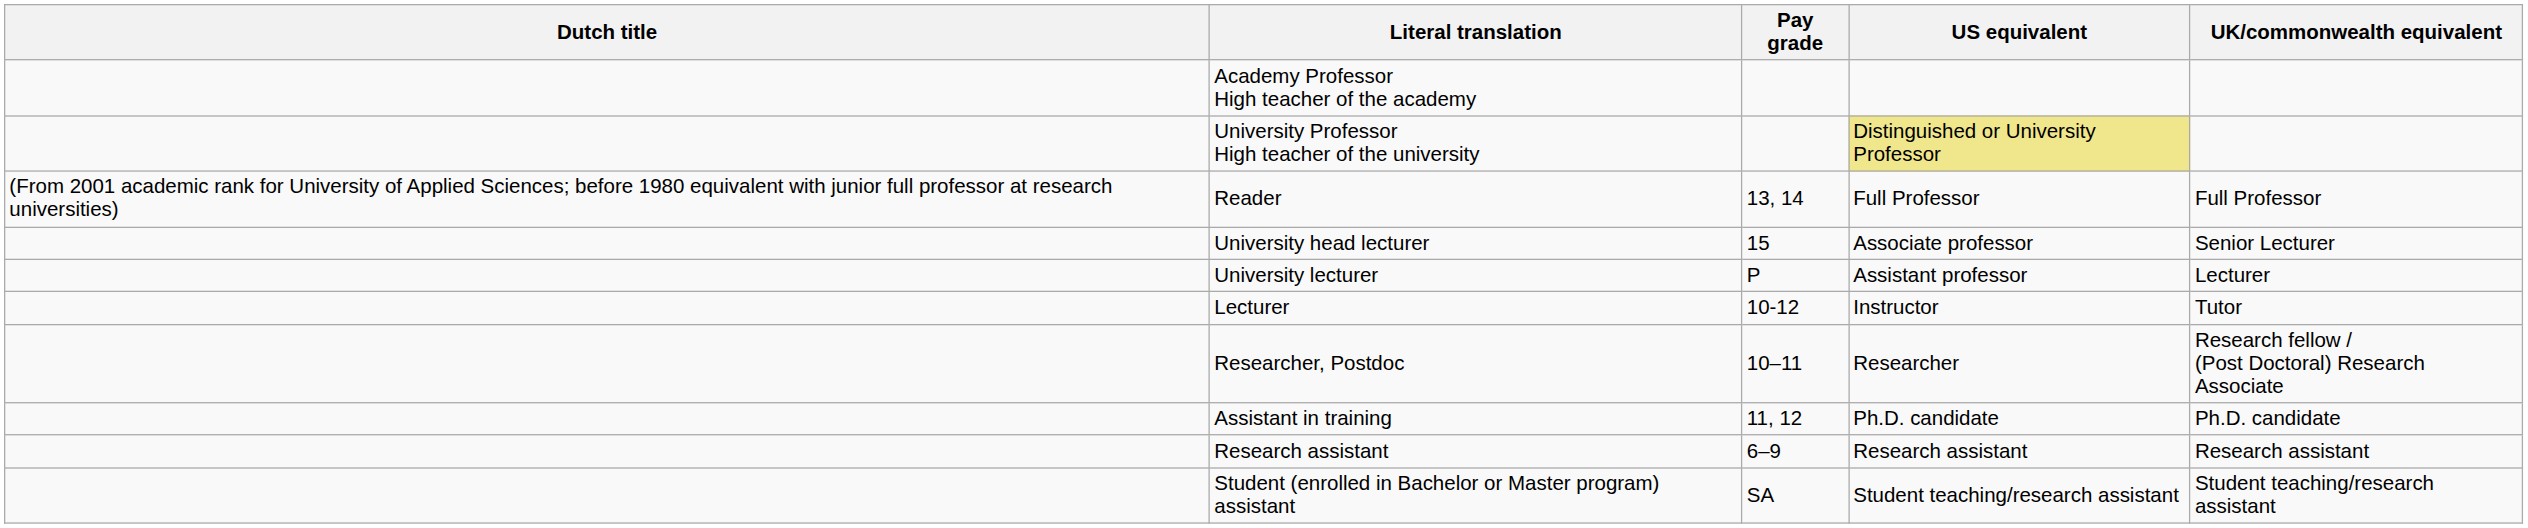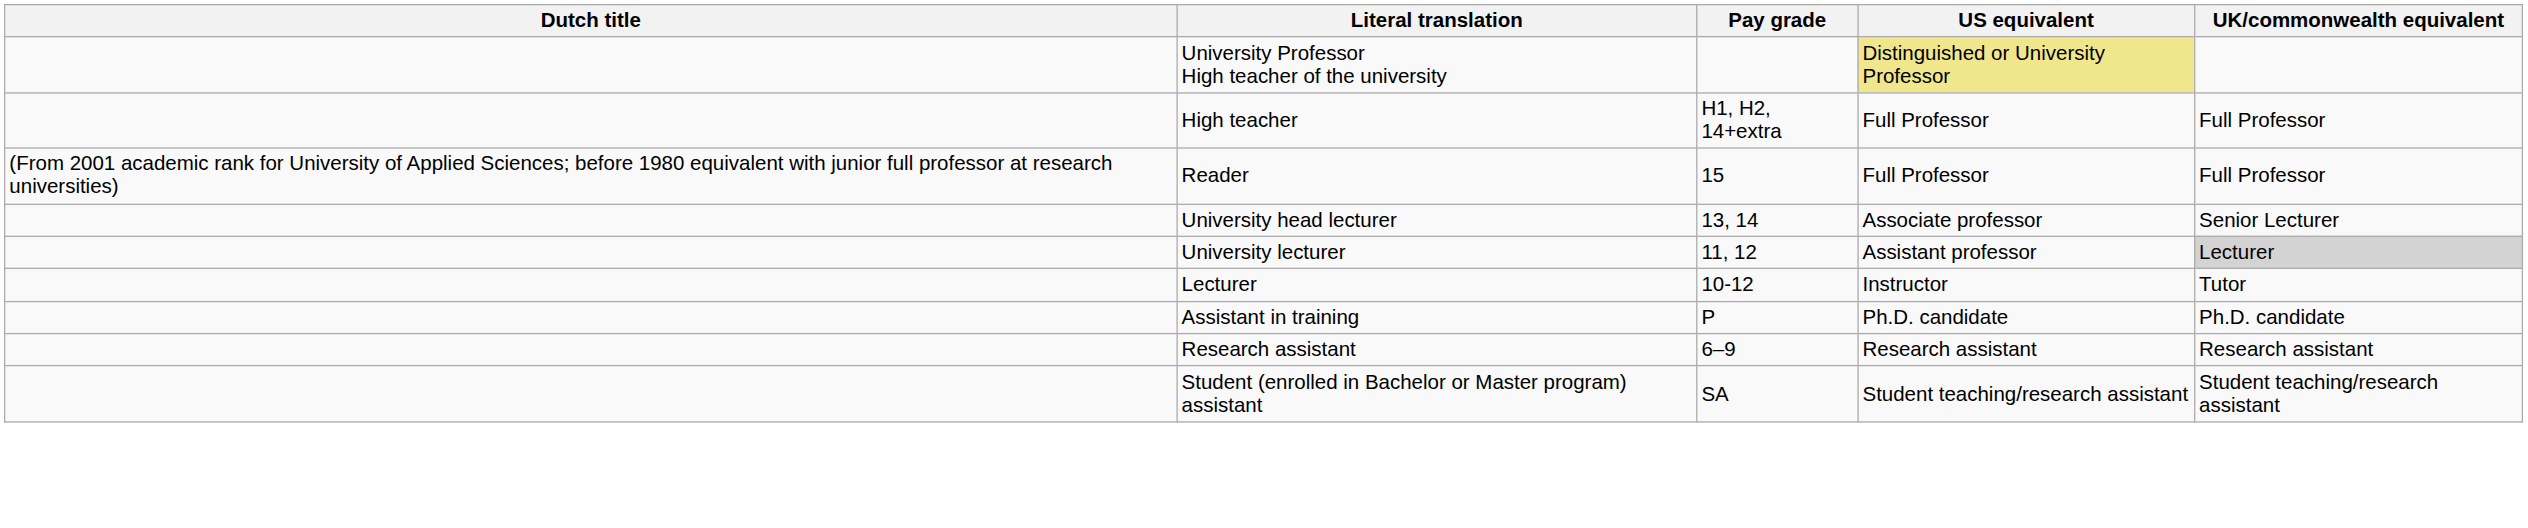- row: Academy Professor High teacher of the academy
+ row: High teacher | H1, H2, 14+extra | Full Professor | Full Professor
Reader | Pay grade: 13, 14 -> 15
University head lecturer | Pay grade: 15 -> 13, 14
University lecturer | Pay grade: P -> 11, 12
University lecturer | UK/commonwealth equivalent: no background -> lightgrey background
- row: Researcher, Postdoc | 10–11 | Researcher | Research fellow / (Post Doctoral) Research Associate
Assistant in training | Pay grade: 11, 12 -> P
